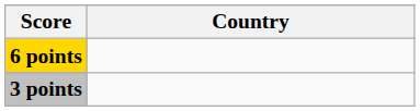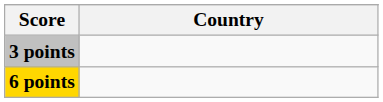rows swapped: 6 points <-> 3 points
